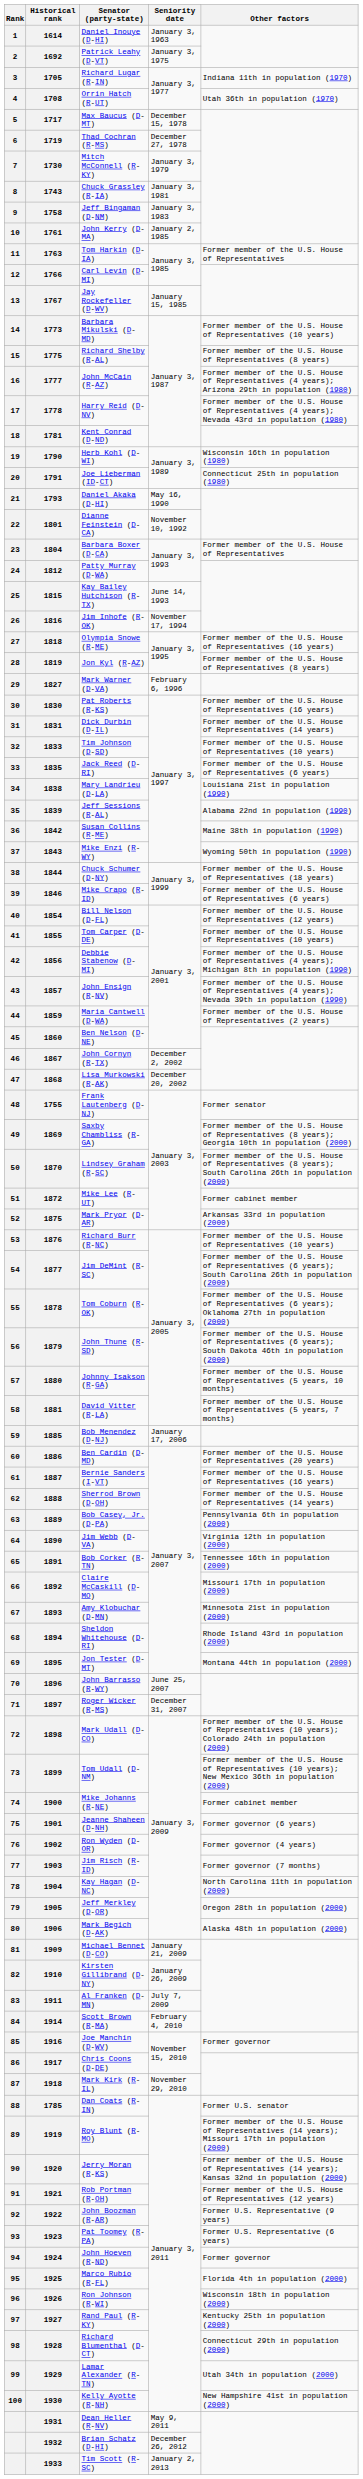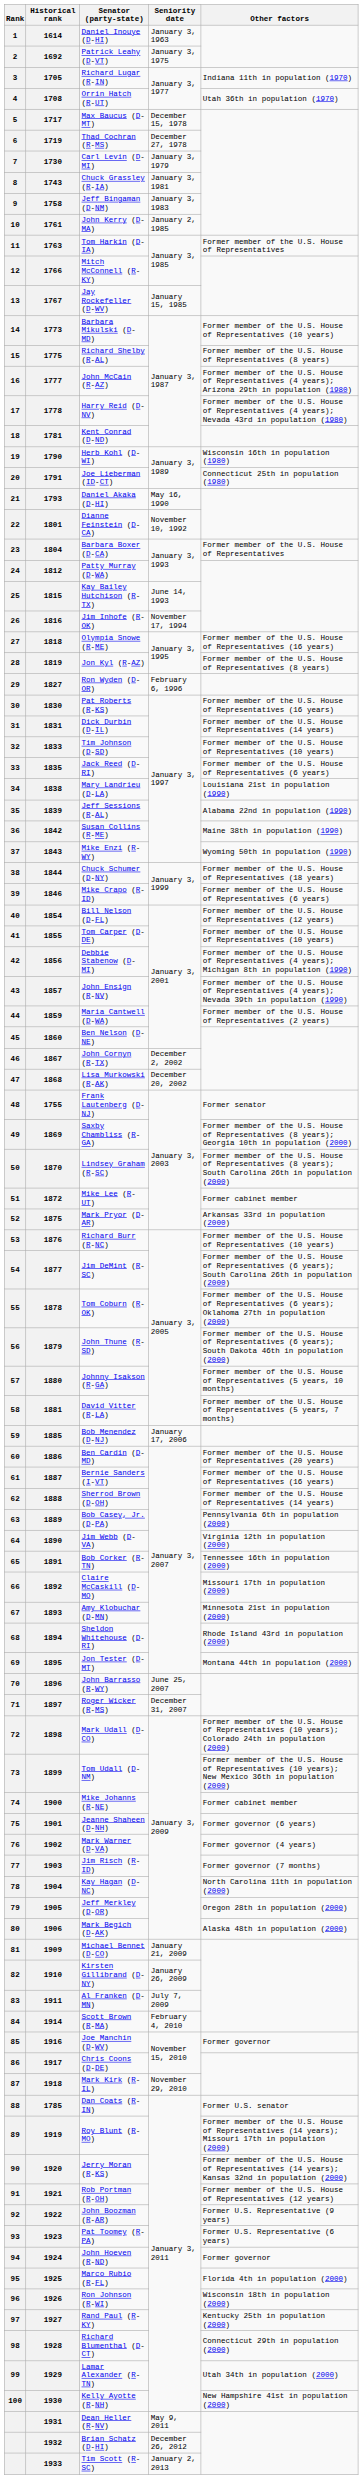1730 | Senator (party-state): Mitch McConnell (R-KY) -> Carl Levin (D-MI)
1766 | Senator (party-state): Carl Levin (D-MI) -> Mitch McConnell (R-KY)
1827 | Senator (party-state): Mark Warner (D-VA) -> Ron Wyden (D-OR)
1902 | Senator (party-state): Ron Wyden (D-OR) -> Mark Warner (D-VA)
